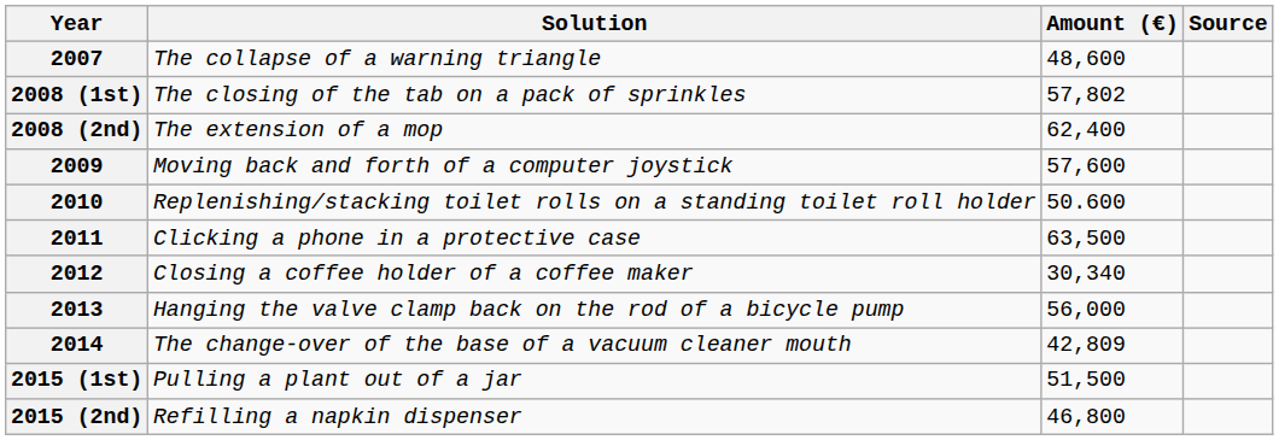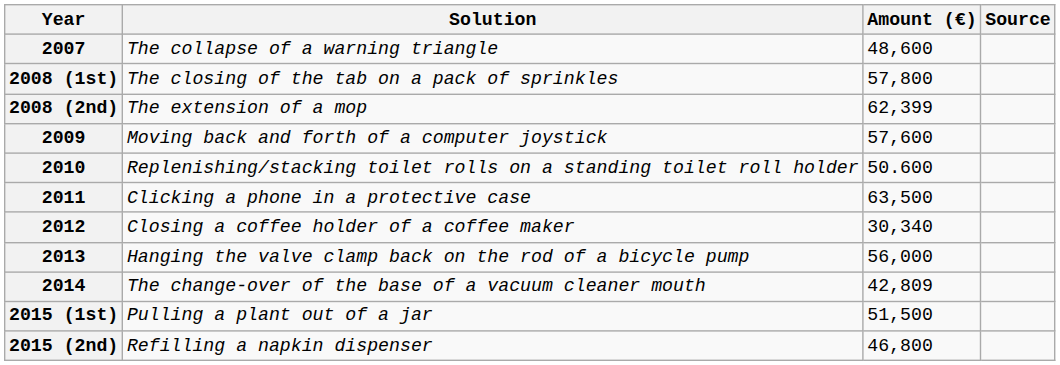2008 (1st) | Amount (€): 57,802 -> 57,800
2008 (2nd) | Amount (€): 62,400 -> 62,399
